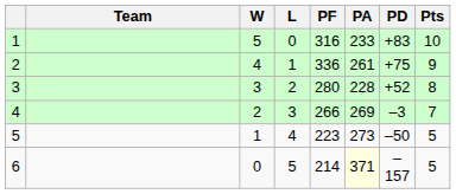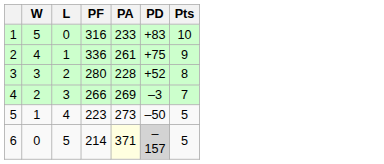- column: Team
6 | PD: no background -> lightgrey background
